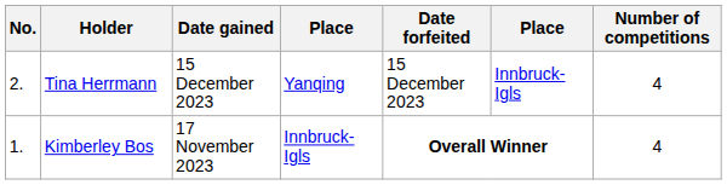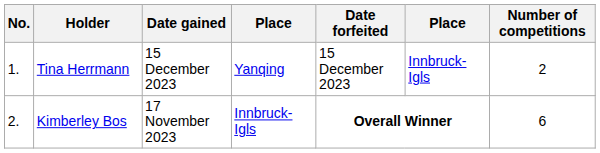Tina Herrmann | No.: 2. -> 1.
Tina Herrmann | Number of competitions: 4 -> 2
Kimberley Bos | No.: 1. -> 2.
Kimberley Bos | Number of competitions: 4 -> 6
